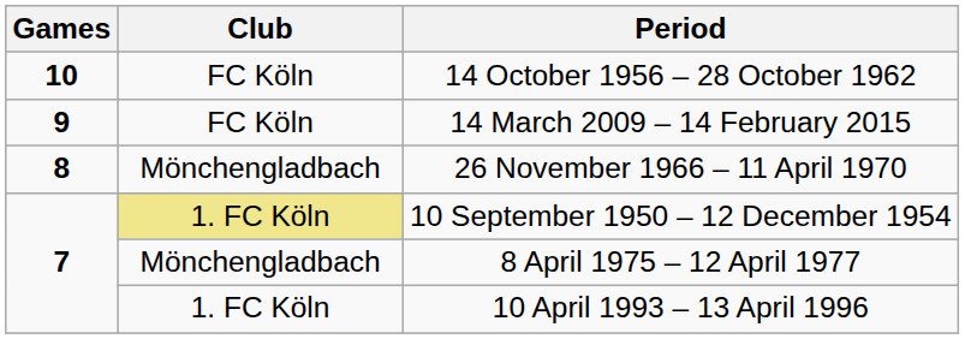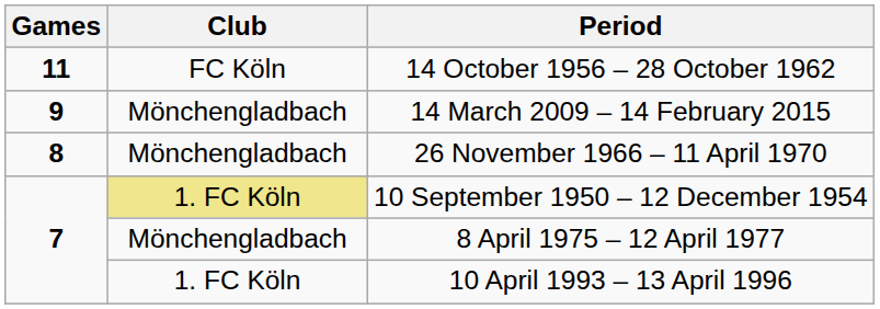14 October 1956 – 28 October 1962 | Games: 10 -> 11
14 March 2009 – 14 February 2015 | Club: FC Köln -> Mönchengladbach
